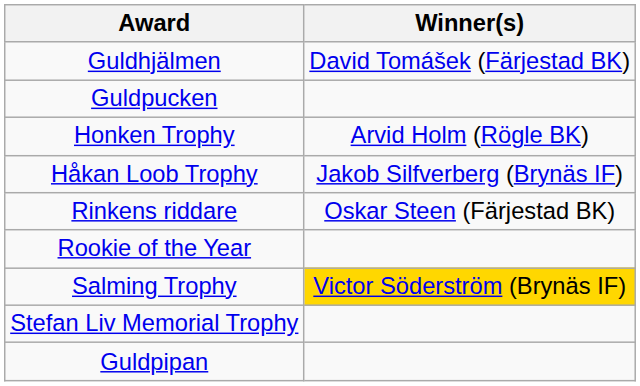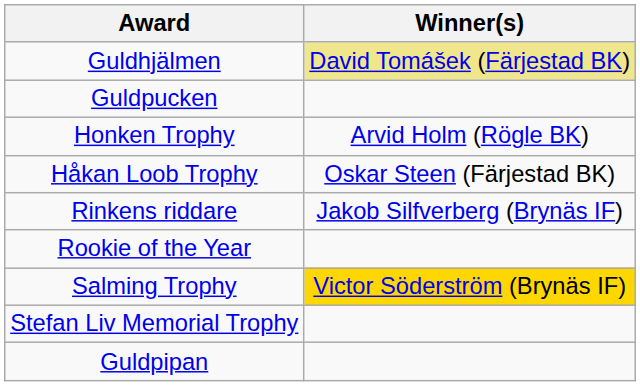Guldhjälmen | Winner(s): no background -> khaki background
Håkan Loob Trophy | Winner(s): Jakob Silfverberg (Brynäs IF) -> Oskar Steen (Färjestad BK)
Rinkens riddare | Winner(s): Oskar Steen (Färjestad BK) -> Jakob Silfverberg (Brynäs IF)
